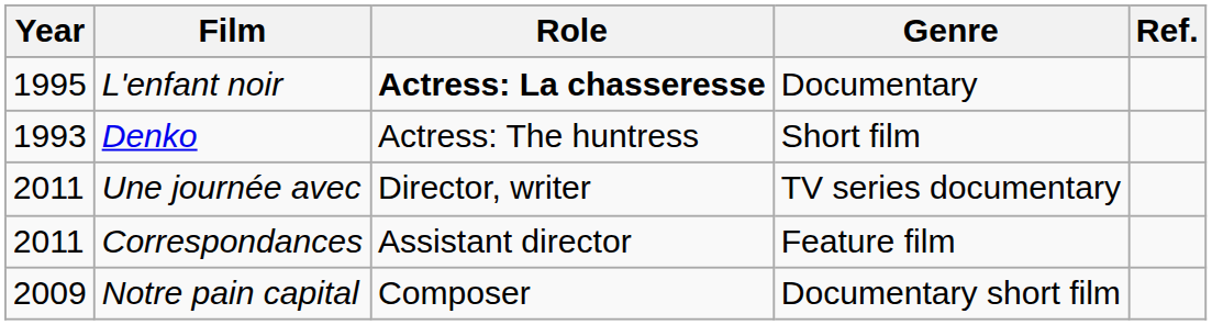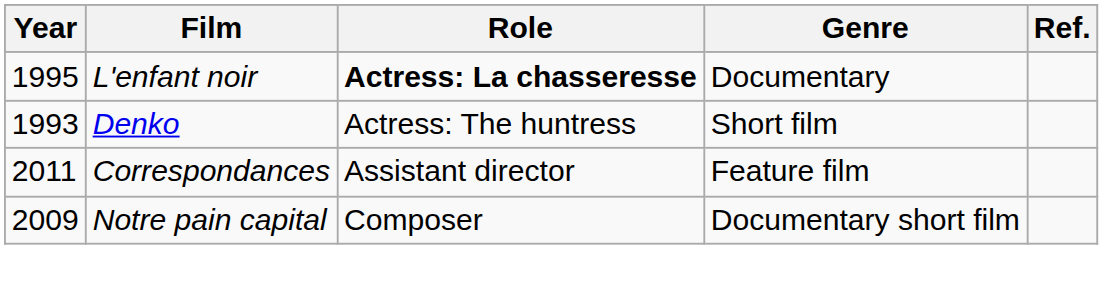- row: 2011 | Une journée avec | Director, writer | TV series documentary
